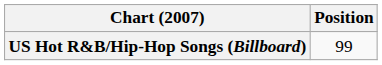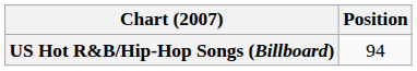US Hot R&B/Hip-Hop Songs (Billboard) | Position: 99 -> 94
